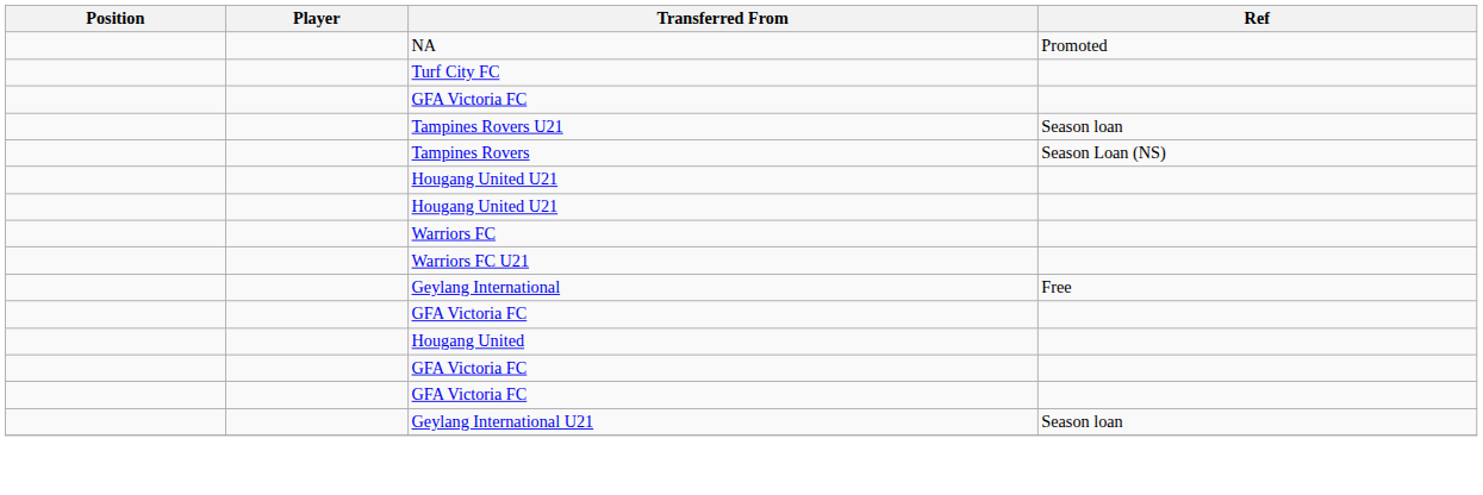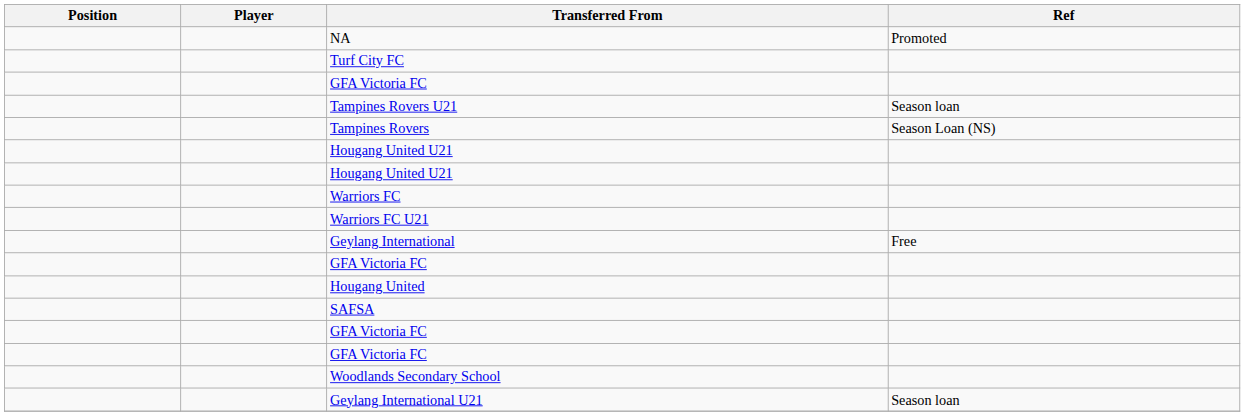+ row: SAFSA
+ row: Woodlands Secondary School
